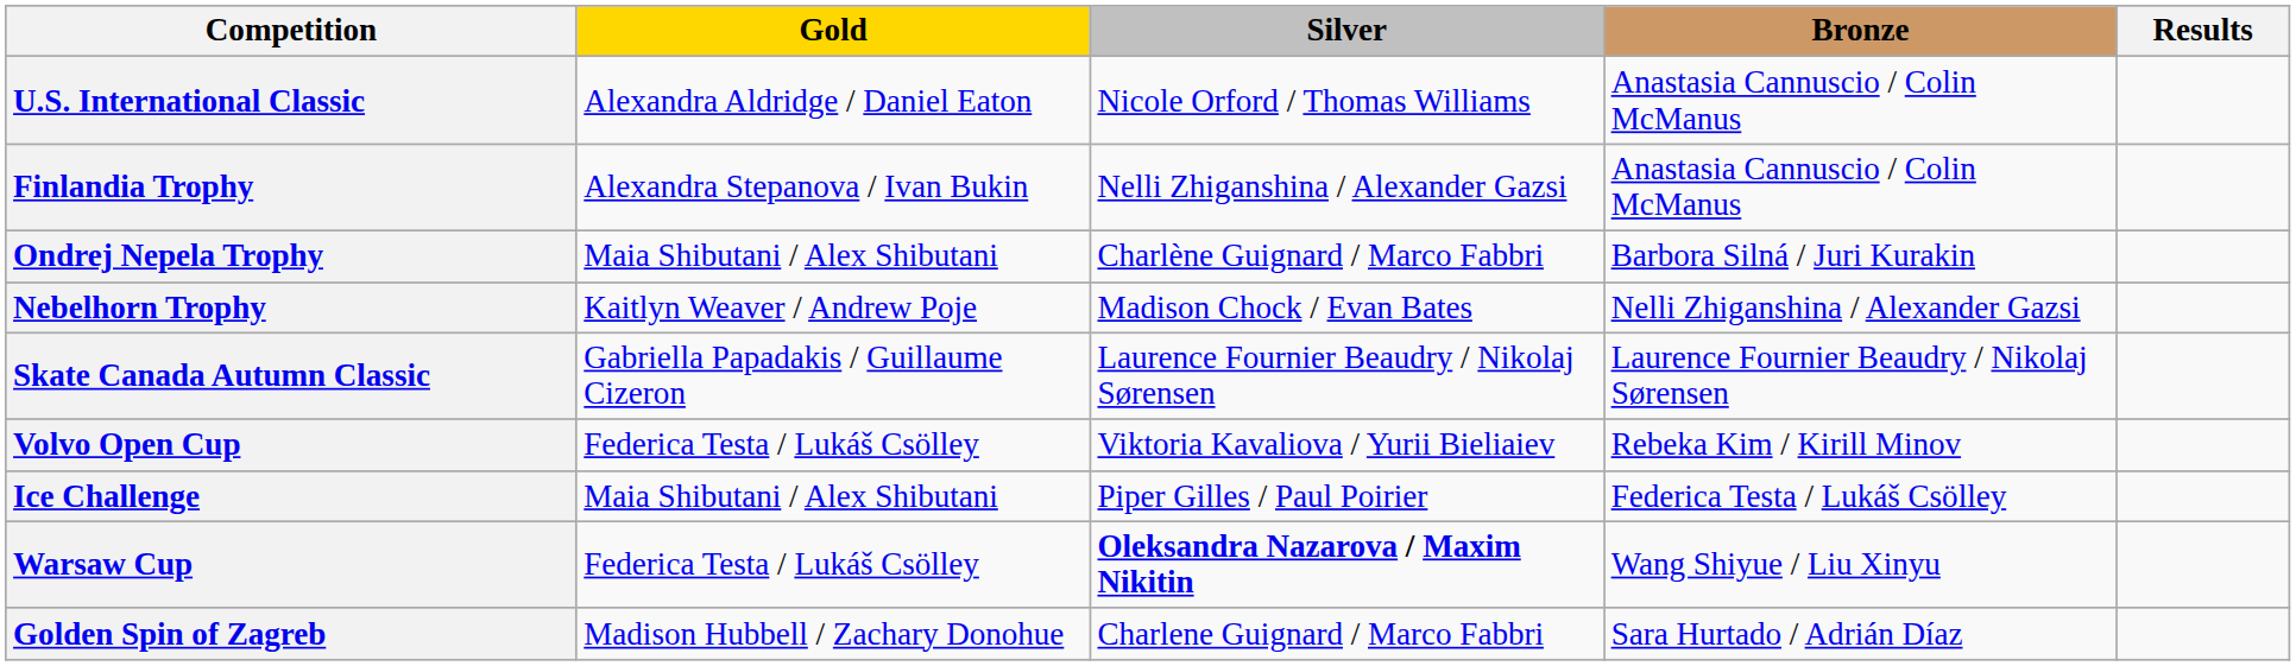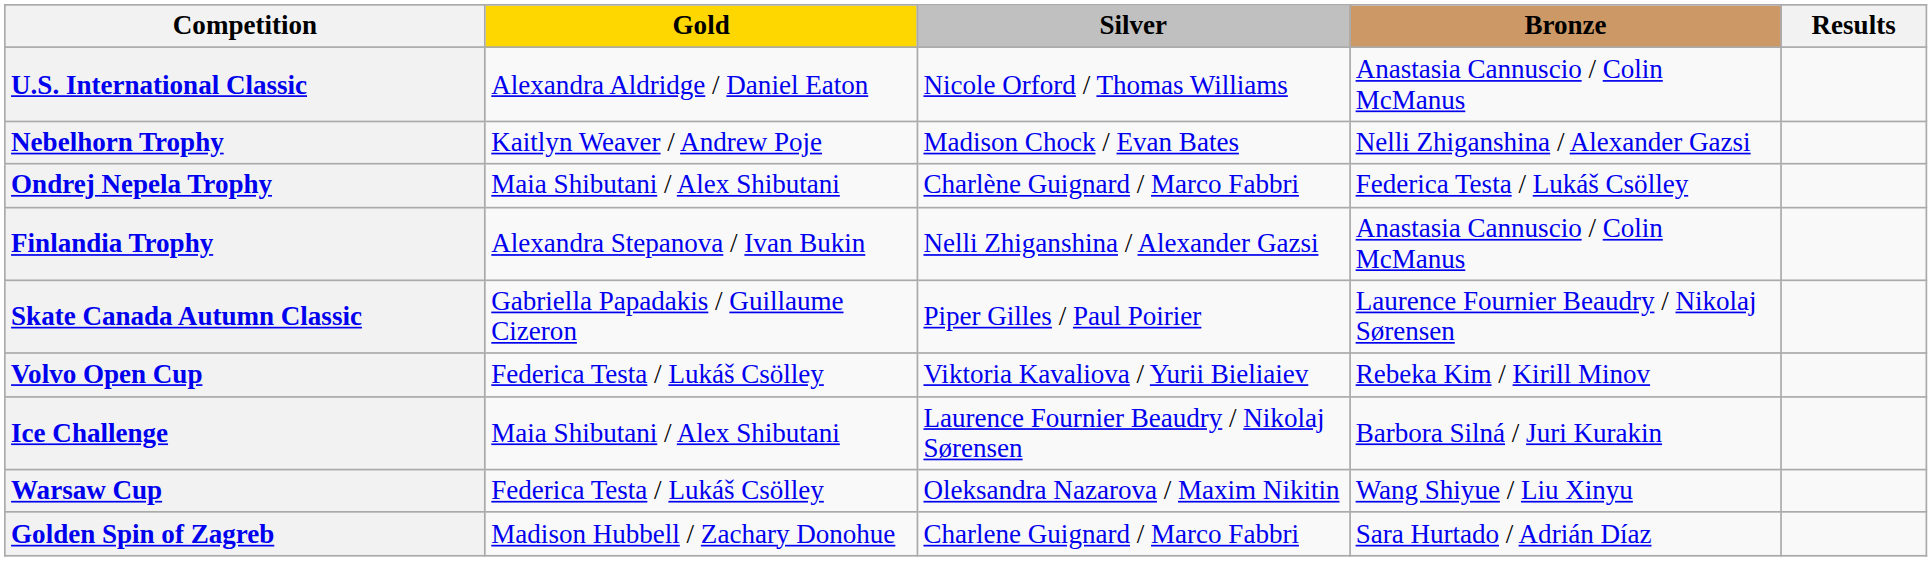rows swapped: Nebelhorn Trophy <-> Finlandia Trophy
Ondrej Nepela Trophy | Bronze: Barbora Silná / Juri Kurakin -> Federica Testa / Lukáš Csölley
Skate Canada Autumn Classic | Silver: Laurence Fournier Beaudry / Nikolaj Sørensen -> Piper Gilles / Paul Poirier
Ice Challenge | Silver: Piper Gilles / Paul Poirier -> Laurence Fournier Beaudry / Nikolaj Sørensen
Ice Challenge | Bronze: Federica Testa / Lukáš Csölley -> Barbora Silná / Juri Kurakin
Warsaw Cup | Silver: bold -> normal
